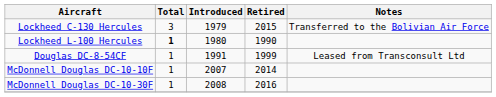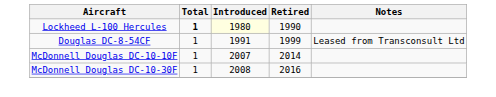- row: Lockheed C-130 Hercules | 3 | 1979 | 2015 | Transferred to the Bolivian Air Force
Lockheed L-100 Hercules | Introduced: no background -> lightyellow background
